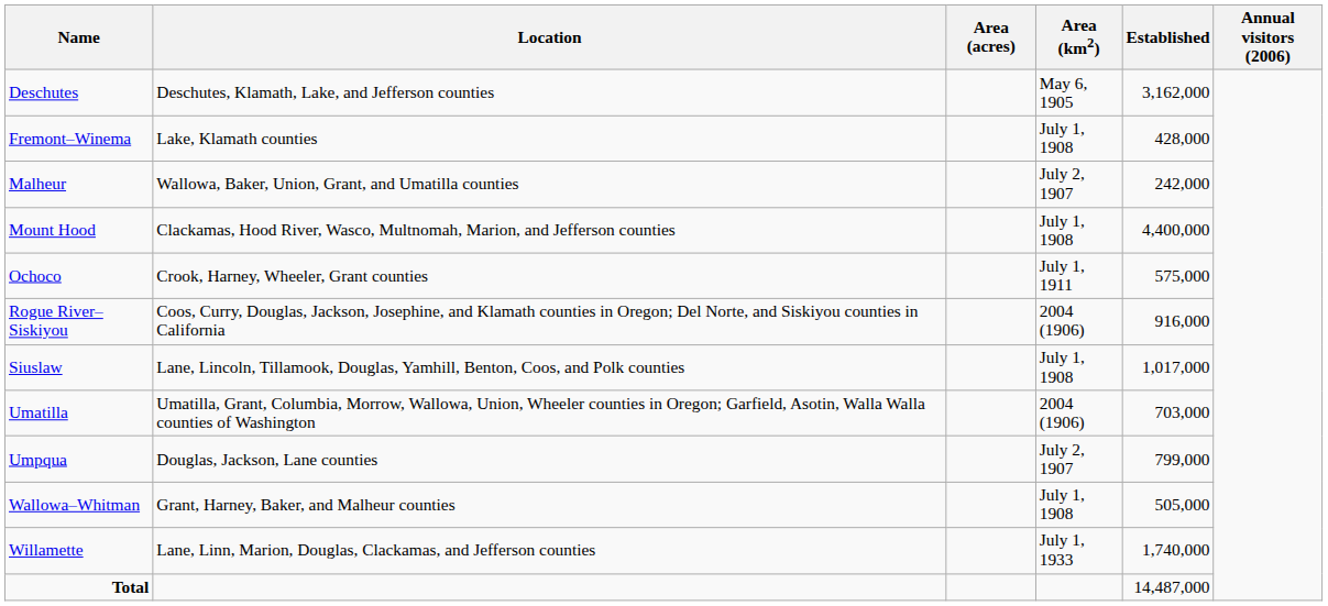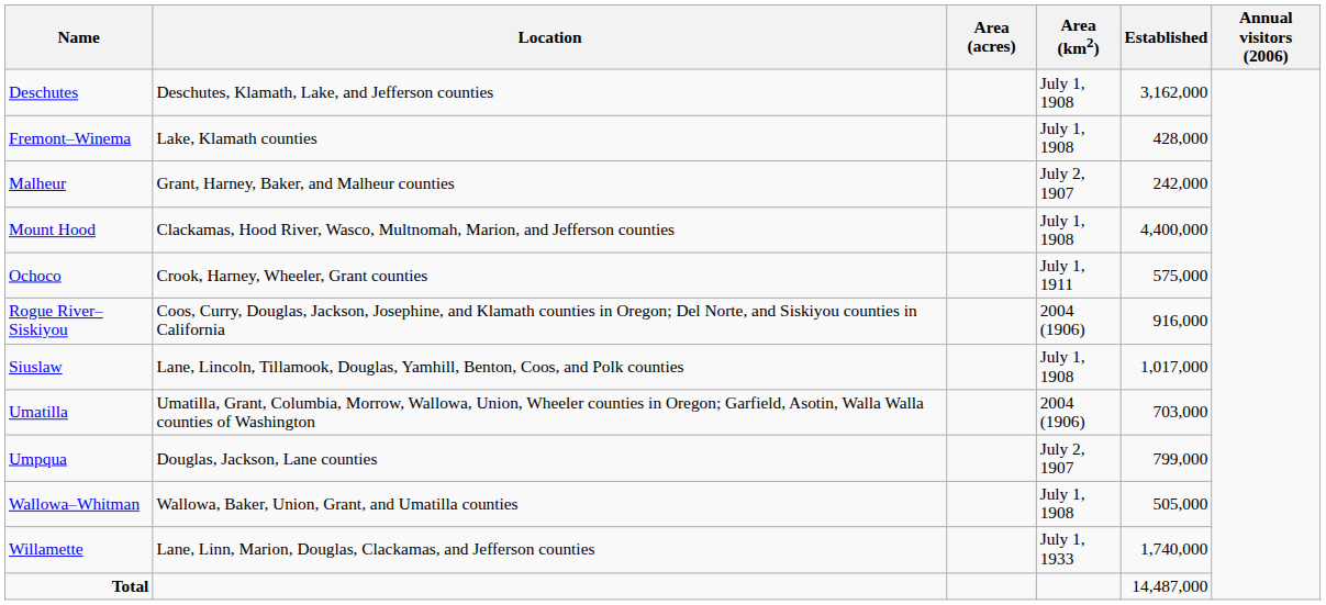Deschutes | Area (km2): May 6, 1905 -> July 1, 1908
Malheur | Location: Wallowa, Baker, Union, Grant, and Umatilla counties -> Grant, Harney, Baker, and Malheur counties
Wallowa–Whitman | Location: Grant, Harney, Baker, and Malheur counties -> Wallowa, Baker, Union, Grant, and Umatilla counties
